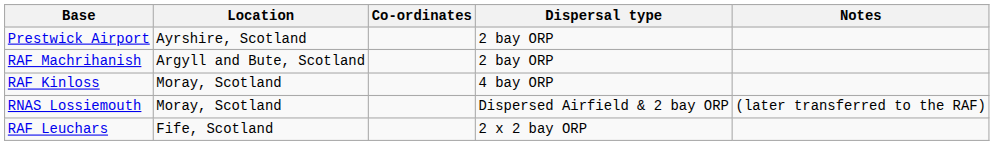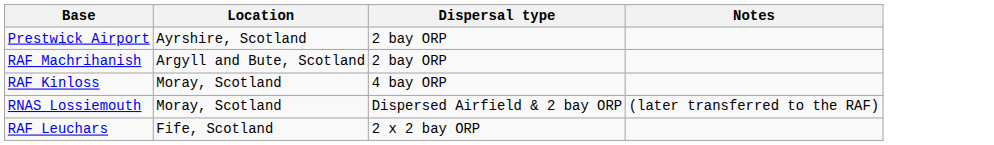- column: Co-ordinates
